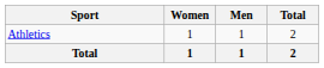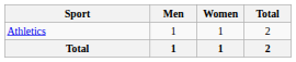columns swapped: Men <-> Women
